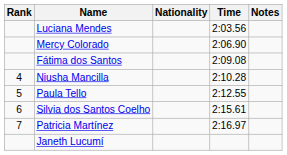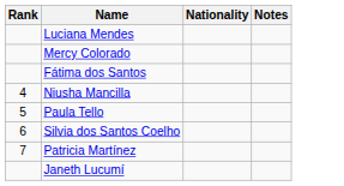- column: Time | 2:03.56 | 2:06.90 | 2:09.08 | 2:10.28 | 2:12.55 | 2:15.61 | 2:16.97
